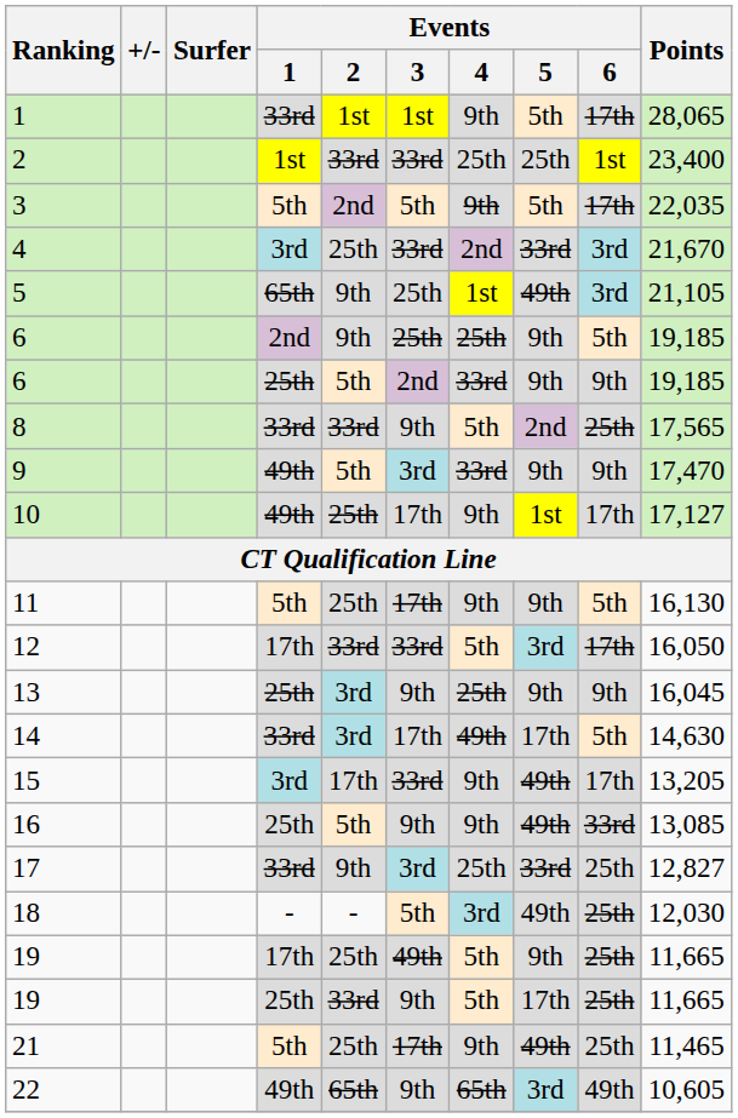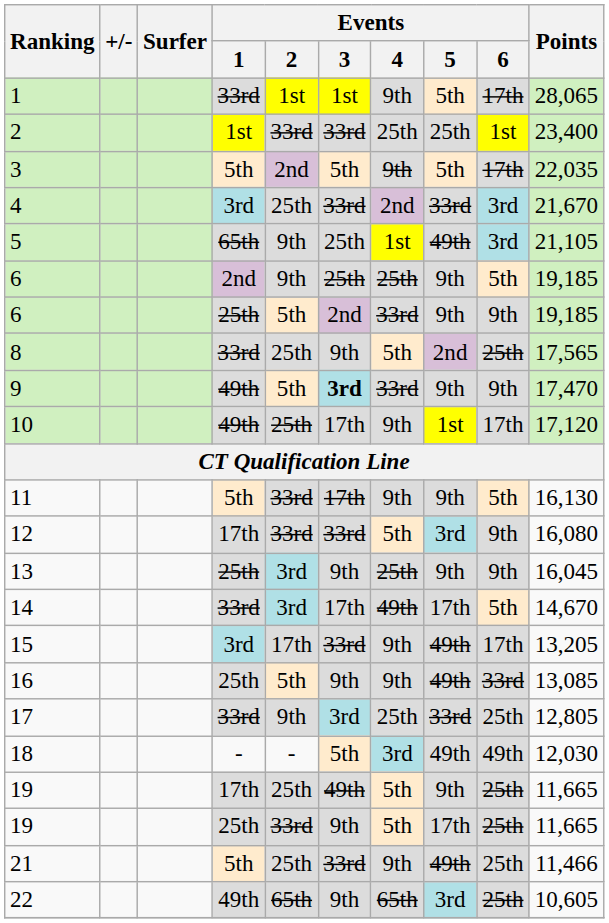8 | Events / 2: 33rd -> 25th
9 | Events / 3: normal -> bold
10 | Points: 17,127 -> 17,120
11 | Events / 2: 25th -> 33rd
12 | Events / 6: 17th -> 9th
12 | Points: 16,050 -> 16,080
14 | Points: 14,630 -> 14,670
17 | Points: 12,827 -> 12,805
18 | Events / 6: 25th -> 49th
21 | Events / 3: 17th -> 33rd
21 | Points: 11,465 -> 11,466
22 | Events / 6: 49th -> 25th
